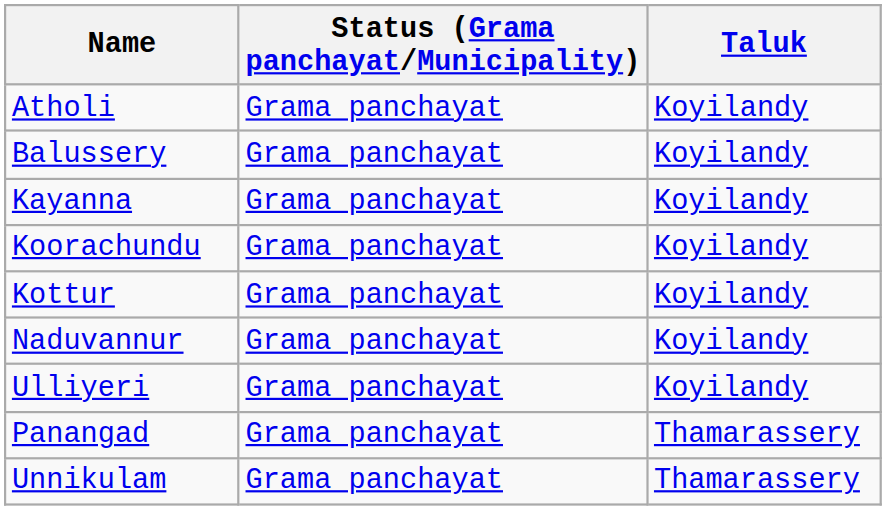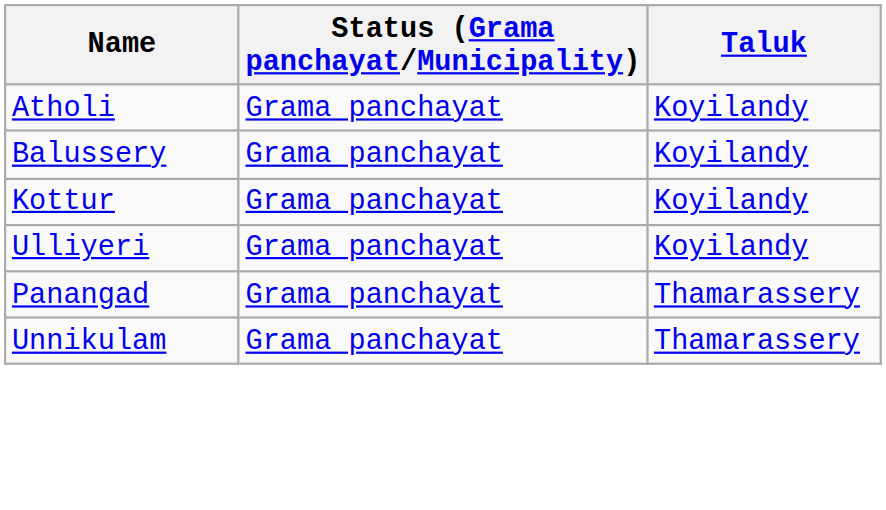- row: Kayanna | Grama panchayat | Koyilandy
- row: Koorachundu | Grama panchayat | Koyilandy
- row: Naduvannur | Grama panchayat | Koyilandy
